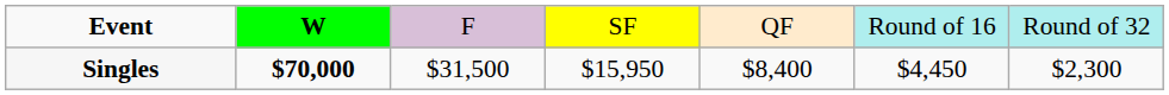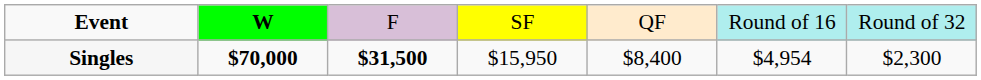Singles | column 3: normal -> bold
Singles | column 6: $4,450 -> $4,954
